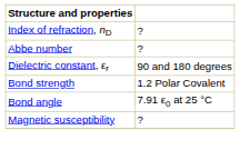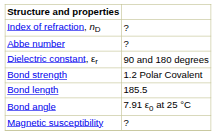+ row: Bond length | 185.5
